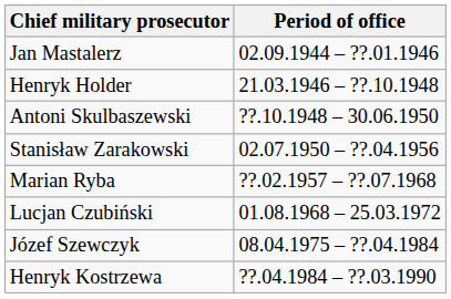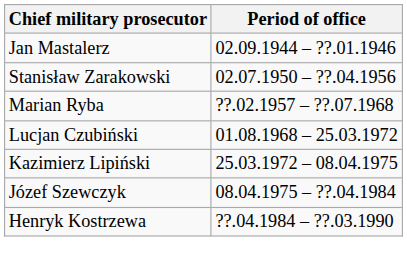- row: Henryk Holder | 21.03.1946 – ??.10.1948
- row: Antoni Skulbaszewski | ??.10.1948 – 30.06.1950
+ row: Kazimierz Lipiński | 25.03.1972 – 08.04.1975
